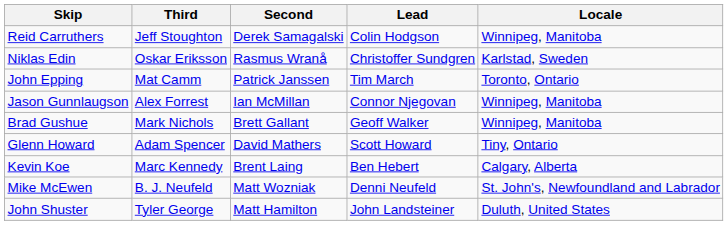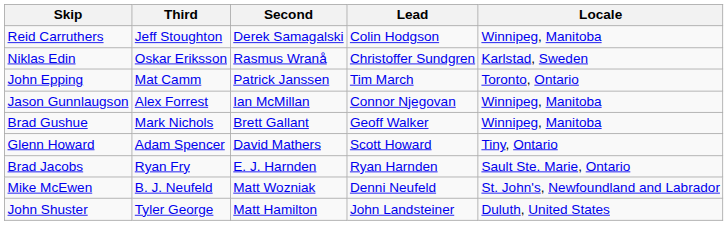+ row: Brad Jacobs | Ryan Fry | E. J. Harnden | Ryan Harnden | Sault Ste. Marie, Ontario
- row: Kevin Koe | Marc Kennedy | Brent Laing | Ben Hebert | Calgary, Alberta
